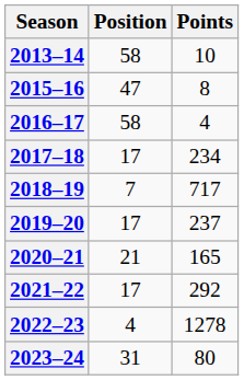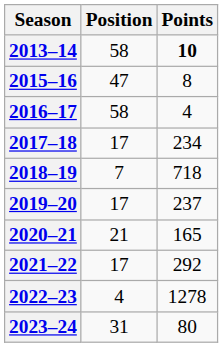2013–14 | Points: normal -> bold
2018–19 | Points: 717 -> 718
